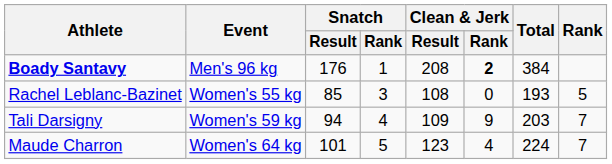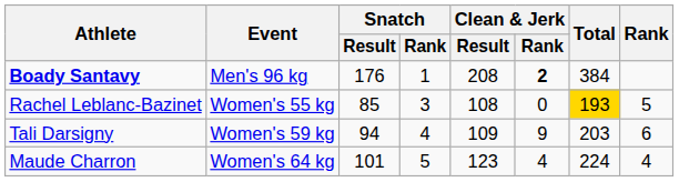Rachel Leblanc-Bazinet | Total: no background -> gold background
Tali Darsigny | Rank: 7 -> 6
Maude Charron | Rank: 7 -> 4
